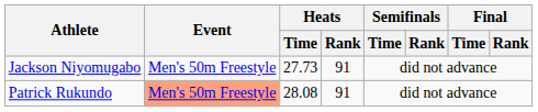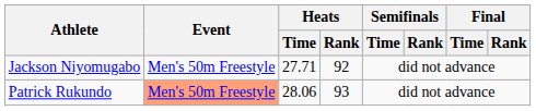Jackson Niyomugabo | Heats / Time: 27.73 -> 27.71
Jackson Niyomugabo | Heats / Rank: 91 -> 92
Patrick Rukundo | Heats / Time: 28.08 -> 28.06
Patrick Rukundo | Heats / Rank: 91 -> 93
